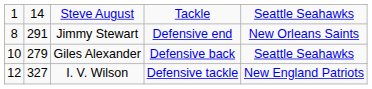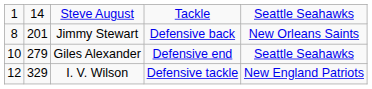Jimmy Stewart | column 2: 291 -> 201
Jimmy Stewart | column 4: Defensive end -> Defensive back
Giles Alexander | column 4: Defensive back -> Defensive end
I. V. Wilson | column 2: 327 -> 329
